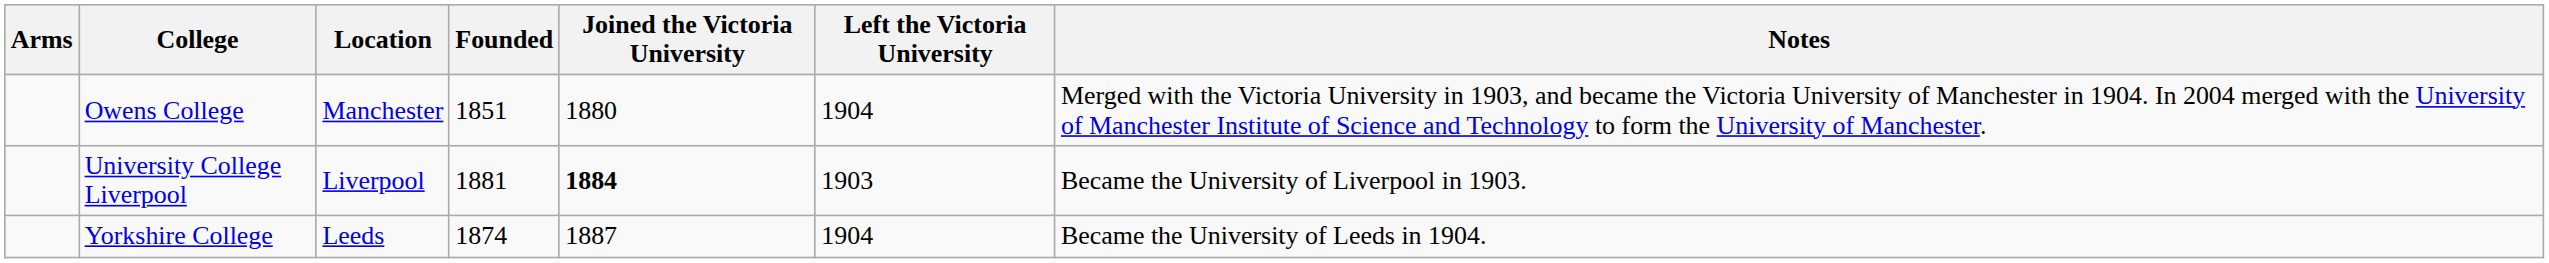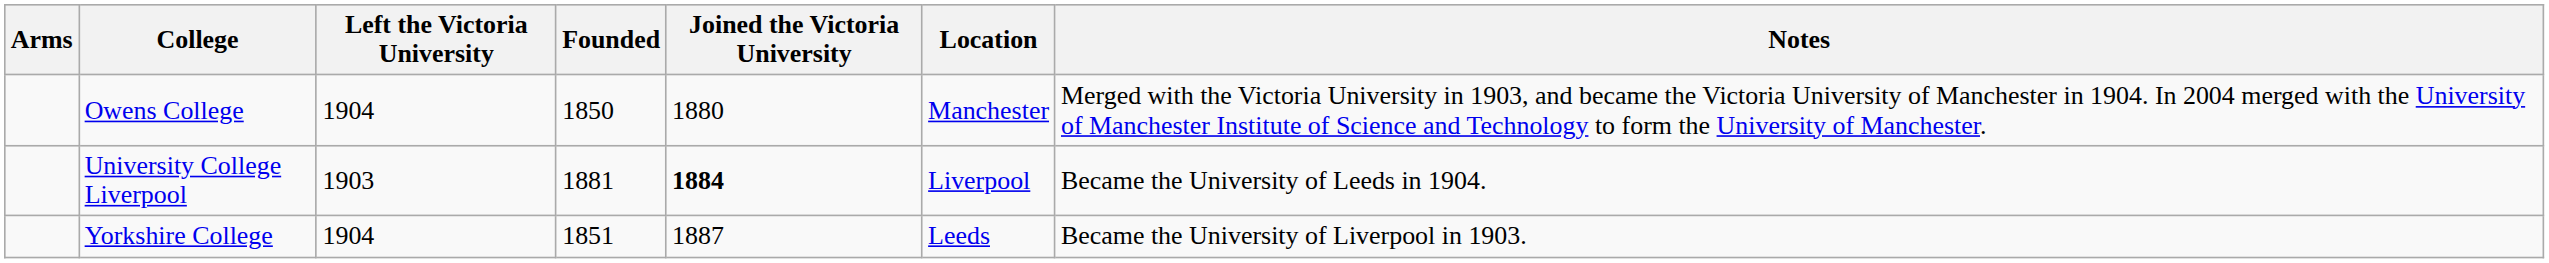columns swapped: Location <-> Left the Victoria University
Owens College | Founded: 1851 -> 1850
University College Liverpool | Notes: Became the University of Liverpool in 1903. -> Became the University of Leeds in 1904.
Yorkshire College | Founded: 1874 -> 1851
Yorkshire College | Notes: Became the University of Leeds in 1904. -> Became the University of Liverpool in 1903.
